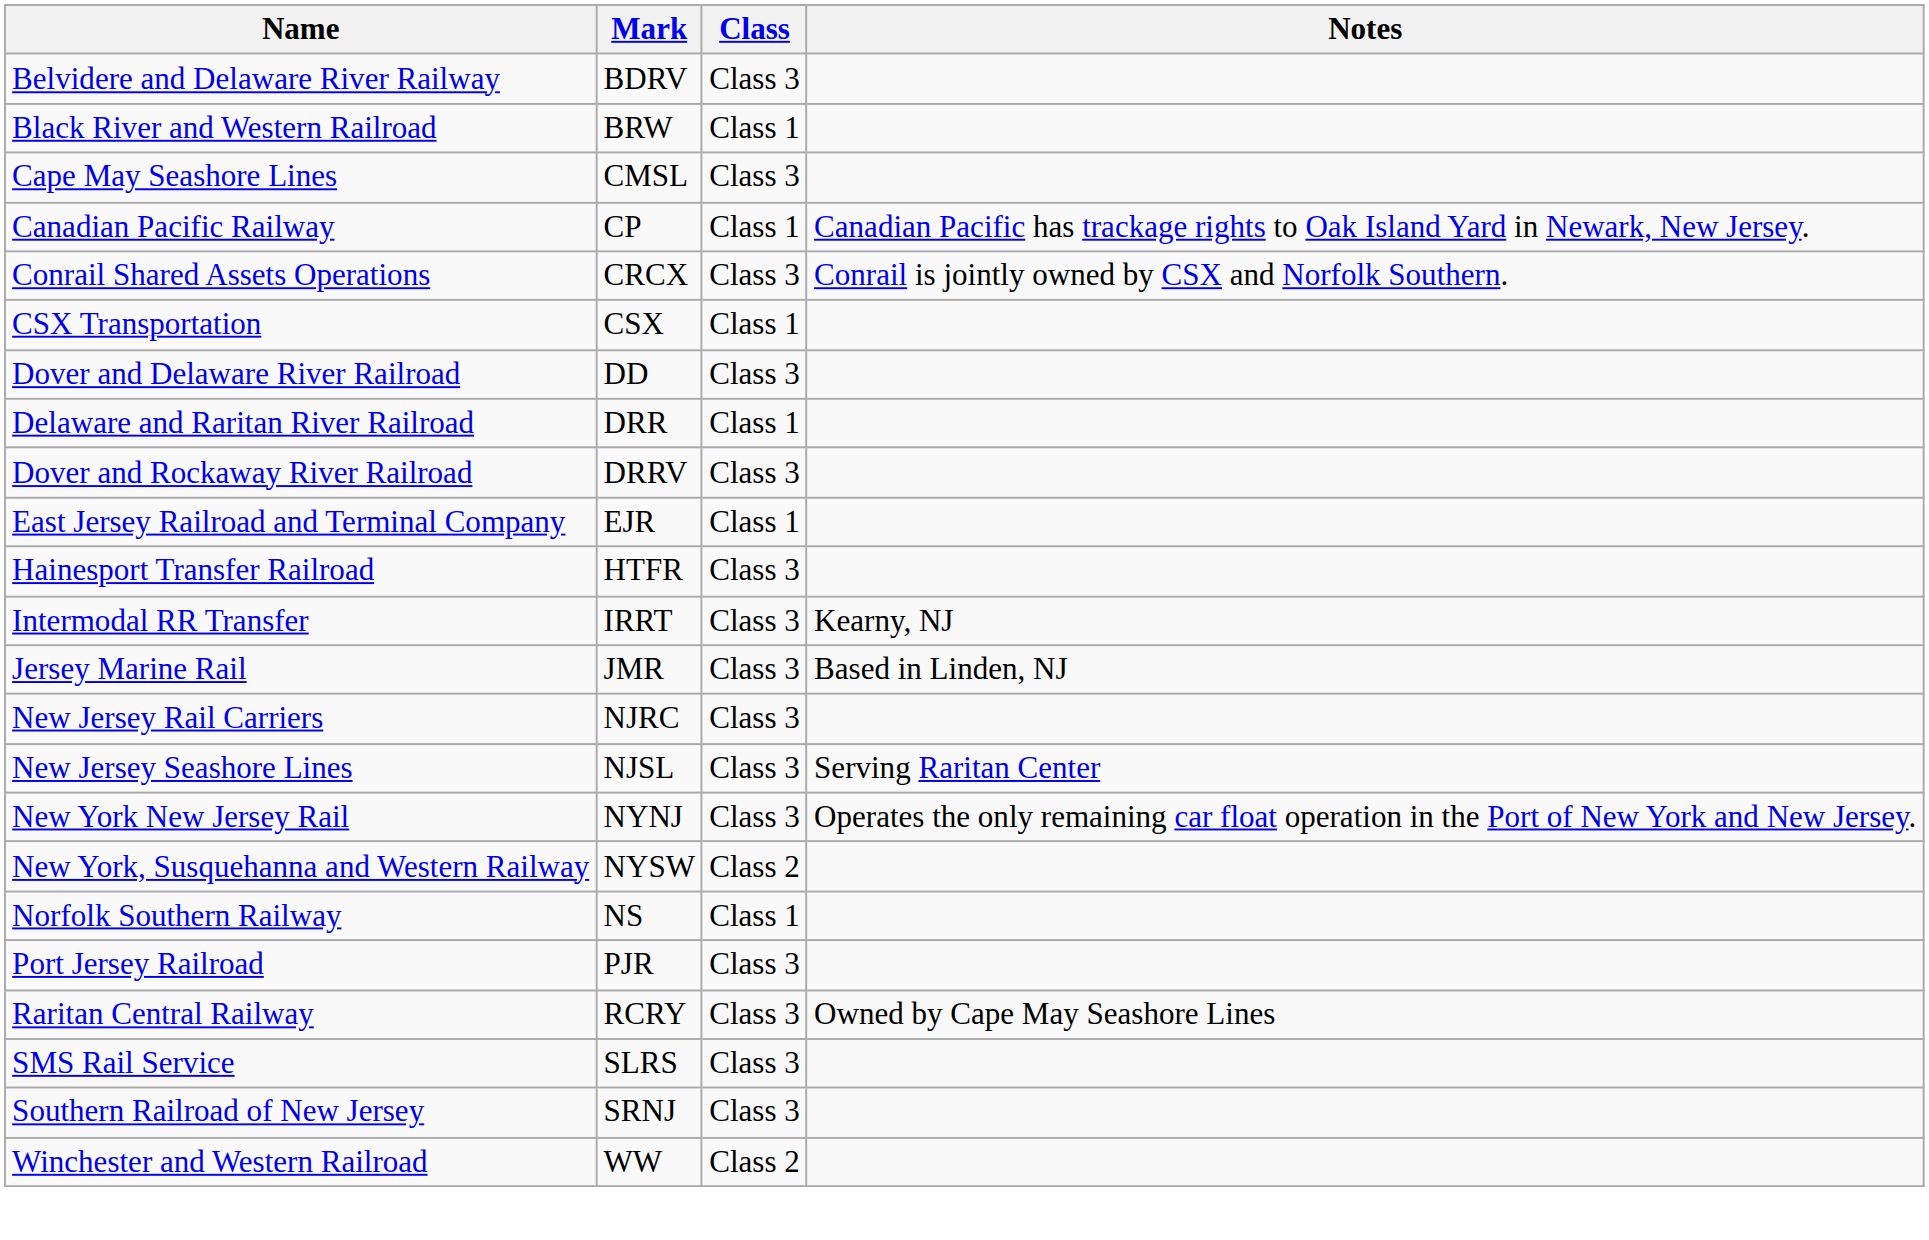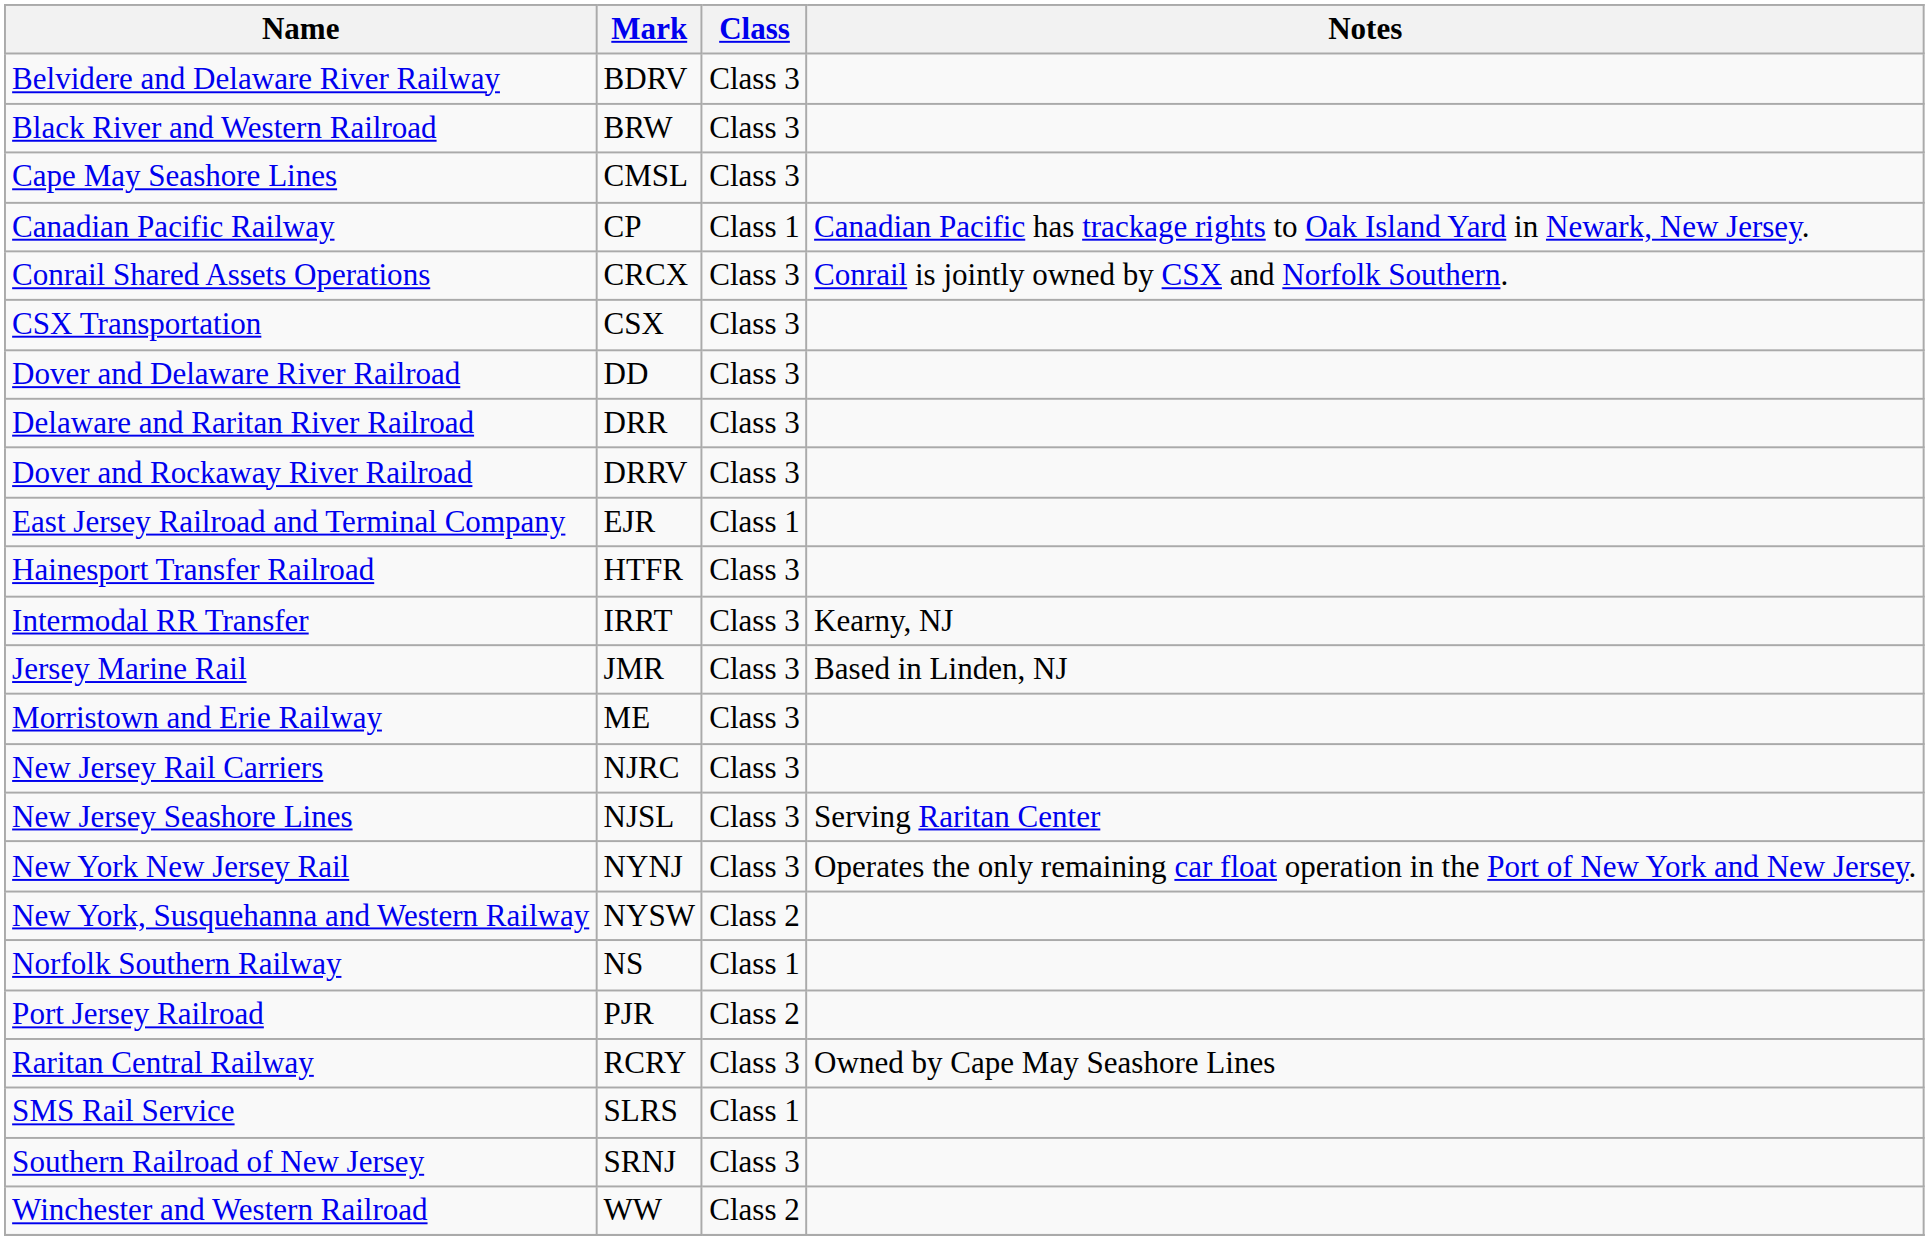Black River and Western Railroad | Class: Class 1 -> Class 3
CSX Transportation | Class: Class 1 -> Class 3
Delaware and Raritan River Railroad | Class: Class 1 -> Class 3
+ row: Morristown and Erie Railway | ME | Class 3
Port Jersey Railroad | Class: Class 3 -> Class 2
SMS Rail Service | Class: Class 3 -> Class 1
